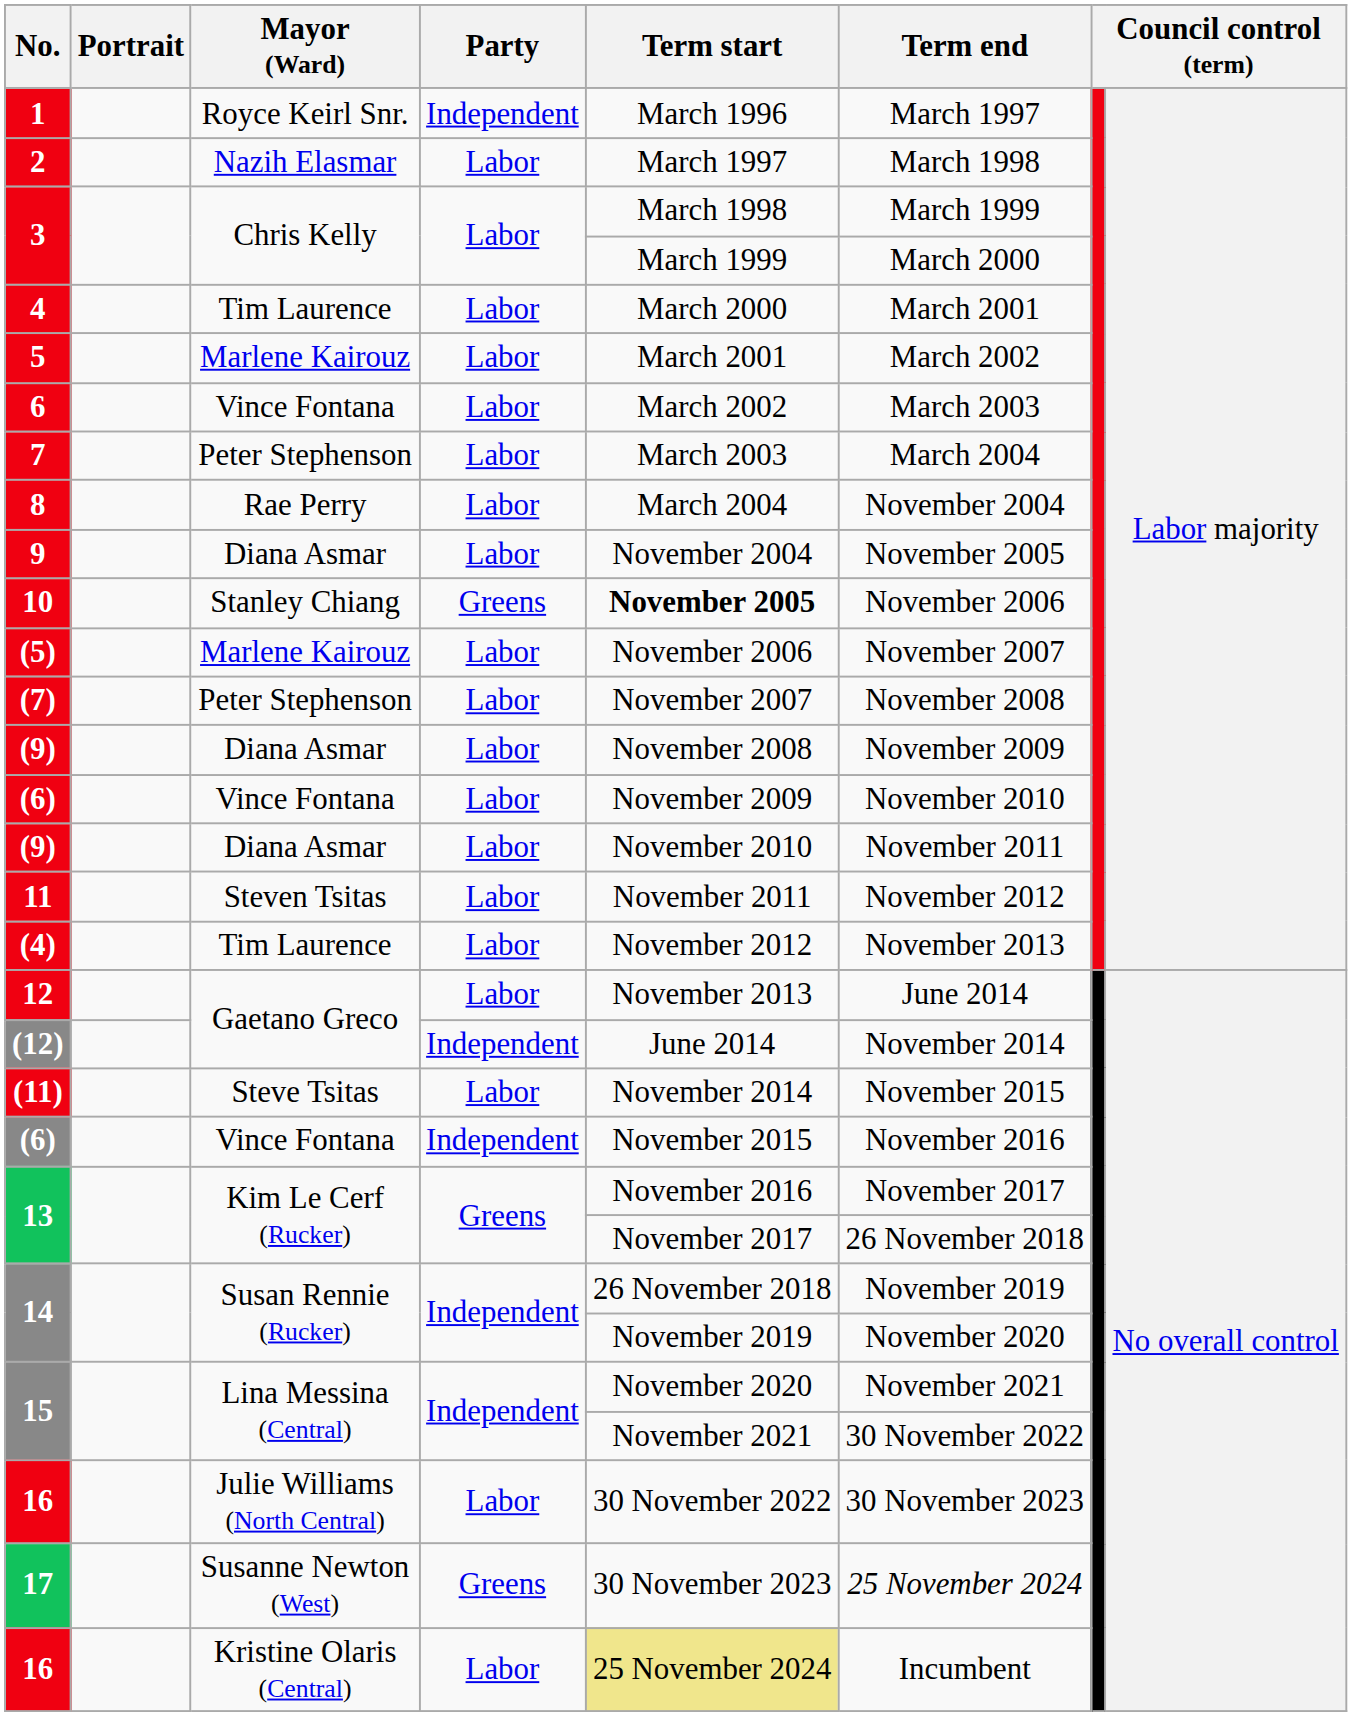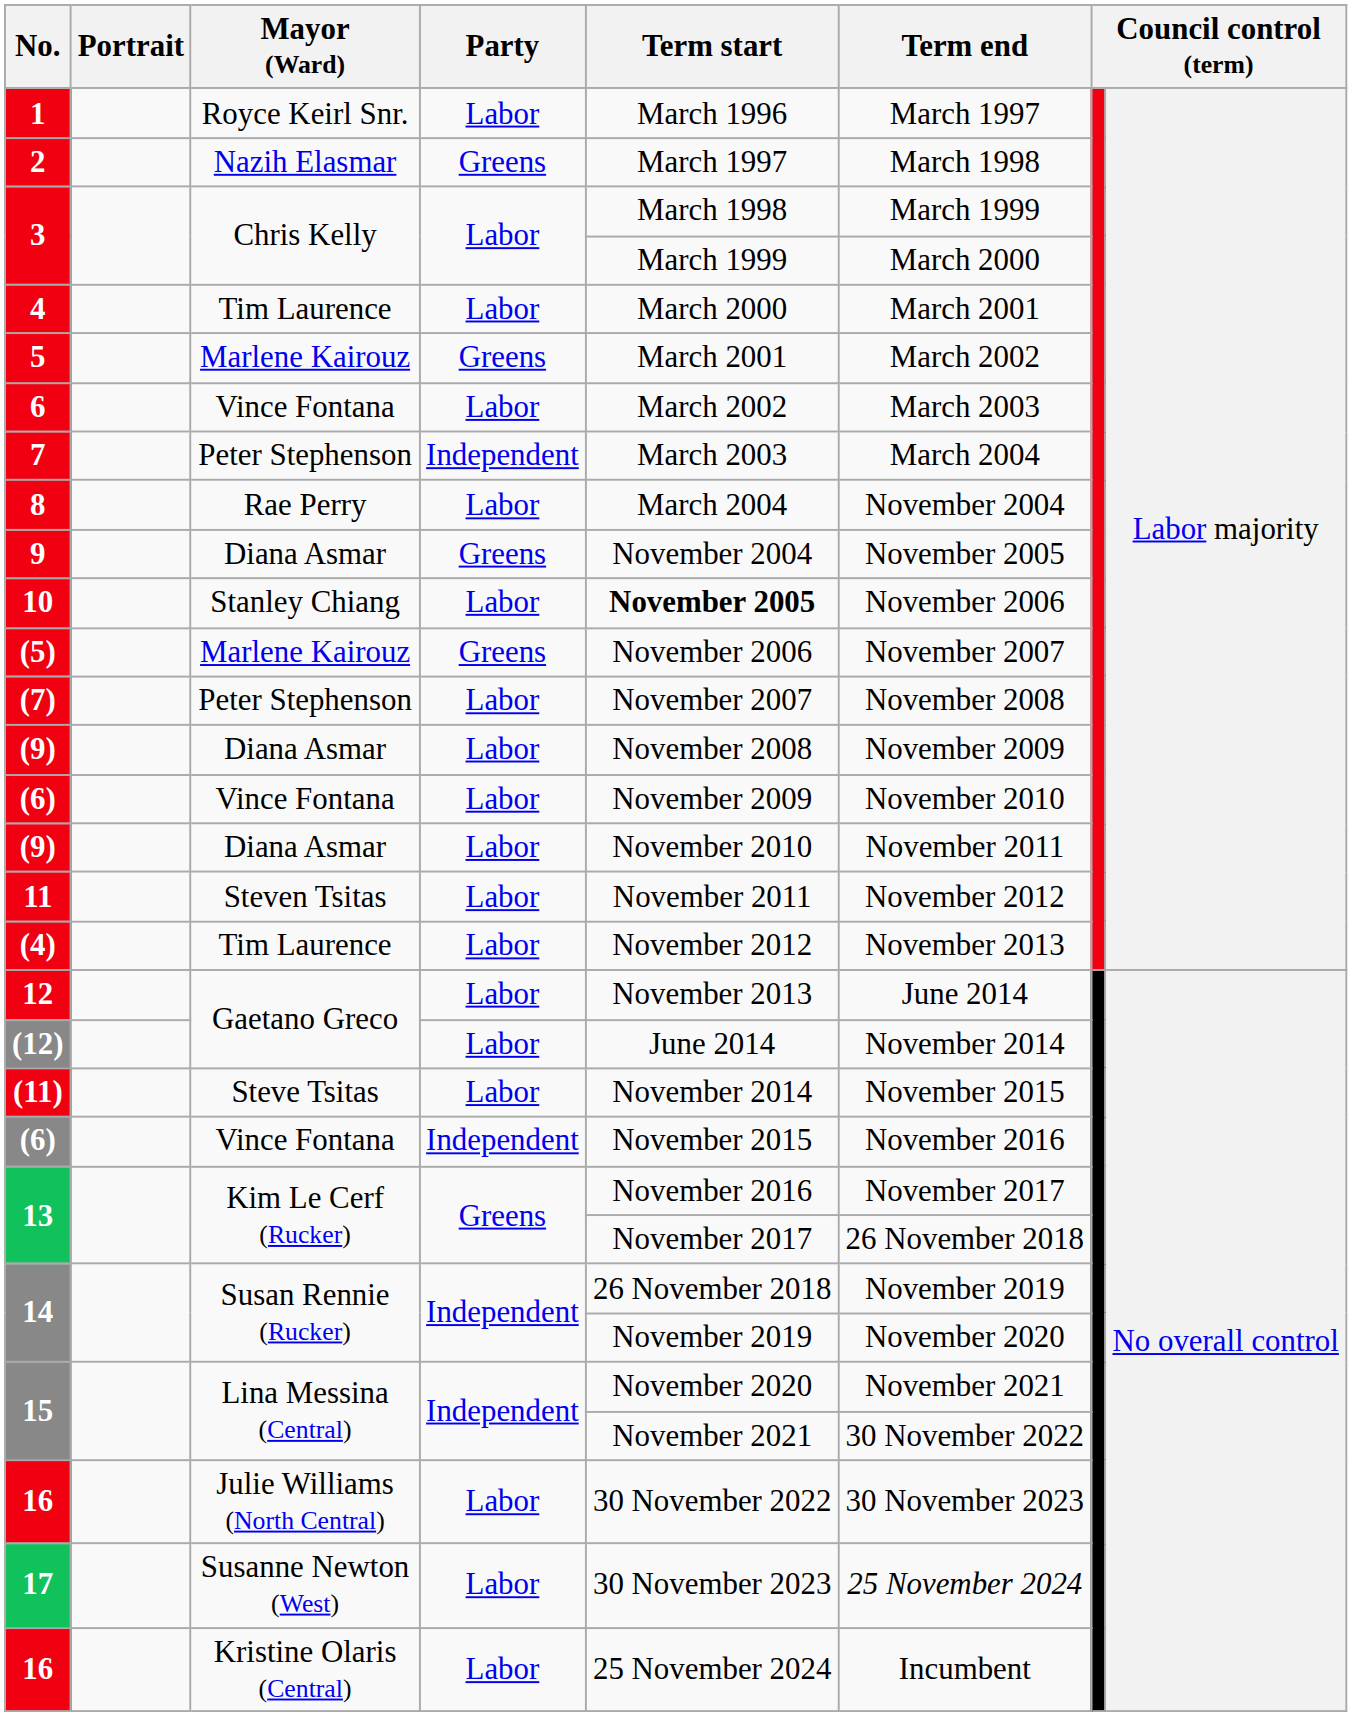1 | Party: Independent -> Labor
2 | Party: Labor -> Greens
5 | Party: Labor -> Greens
7 | Party: Labor -> Independent
9 | Party: Labor -> Greens
10 | Party: Greens -> Labor
(5) | Party: Labor -> Greens
(12) | Party: Independent -> Labor
17 | Party: Greens -> Labor
16 / Kristine Olaris (Central) | Term start: khaki background -> no background
